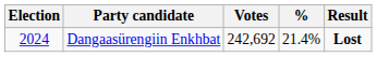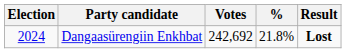Dangaasürengiin Enkhbat | %: 21.4% -> 21.8%
